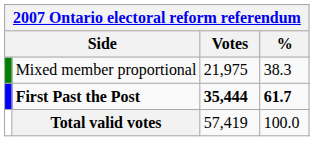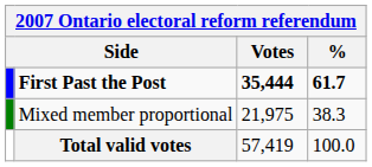rows swapped: First Past the Post <-> Mixed member proportional
